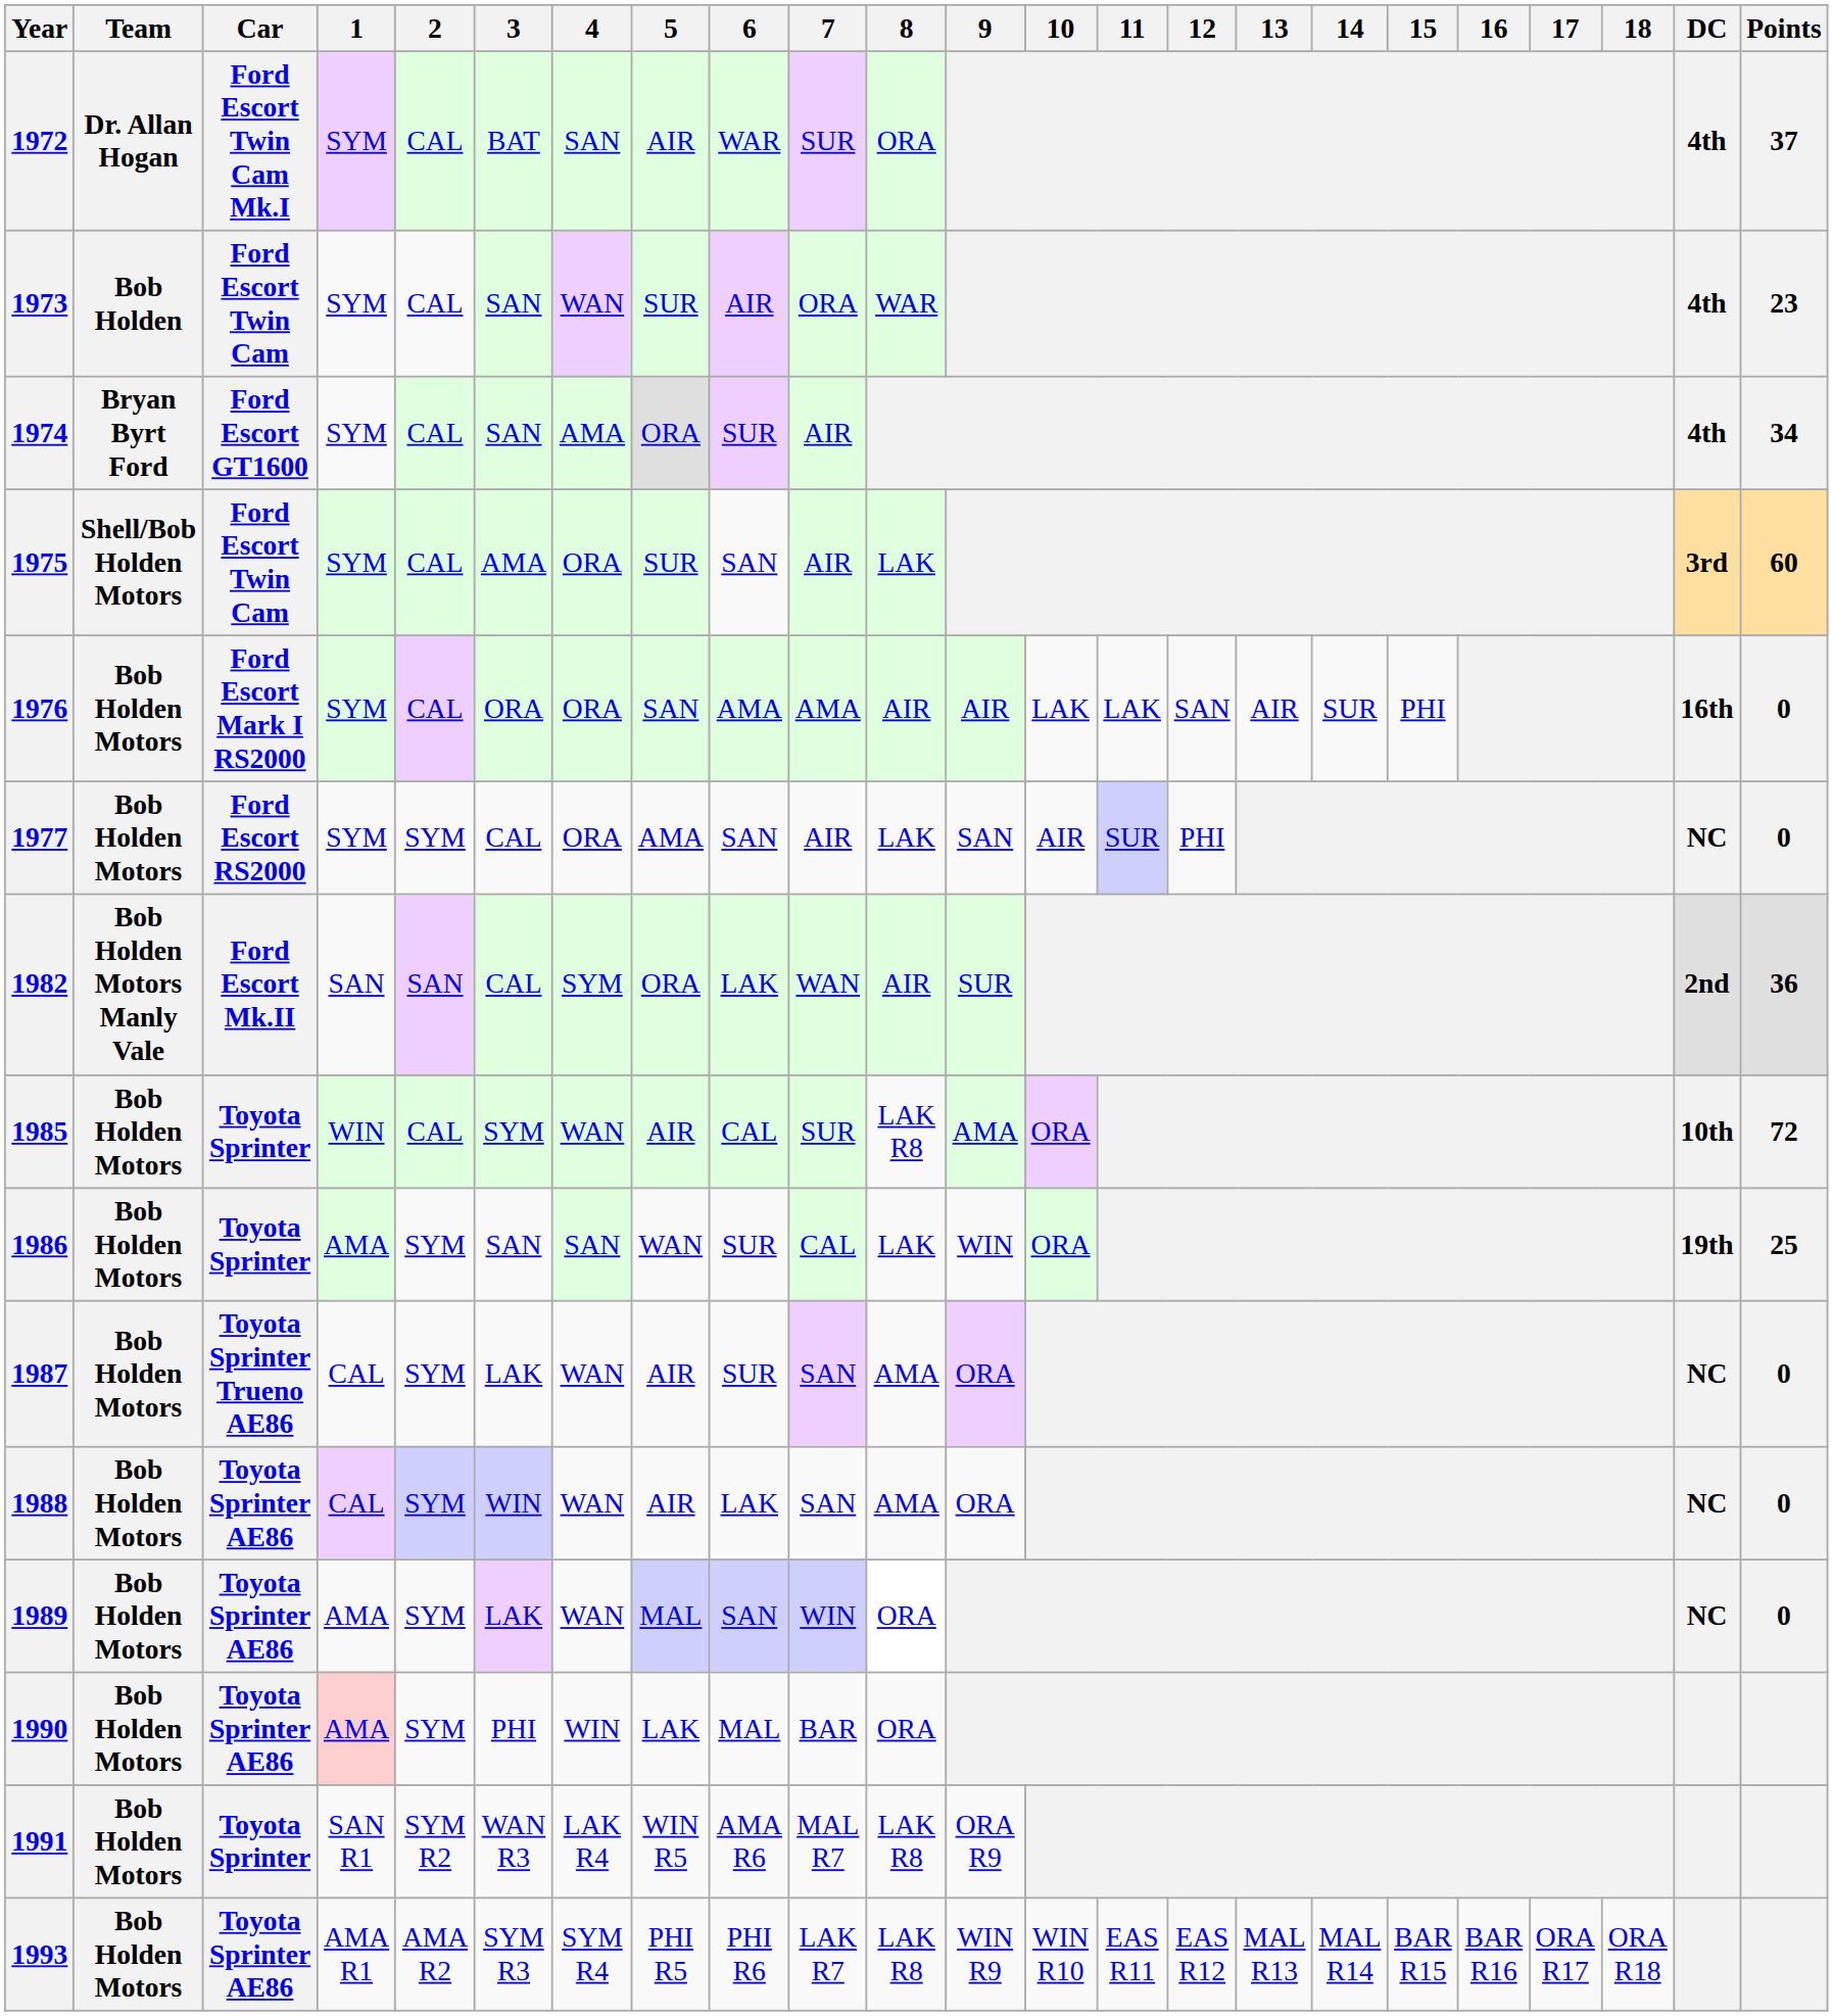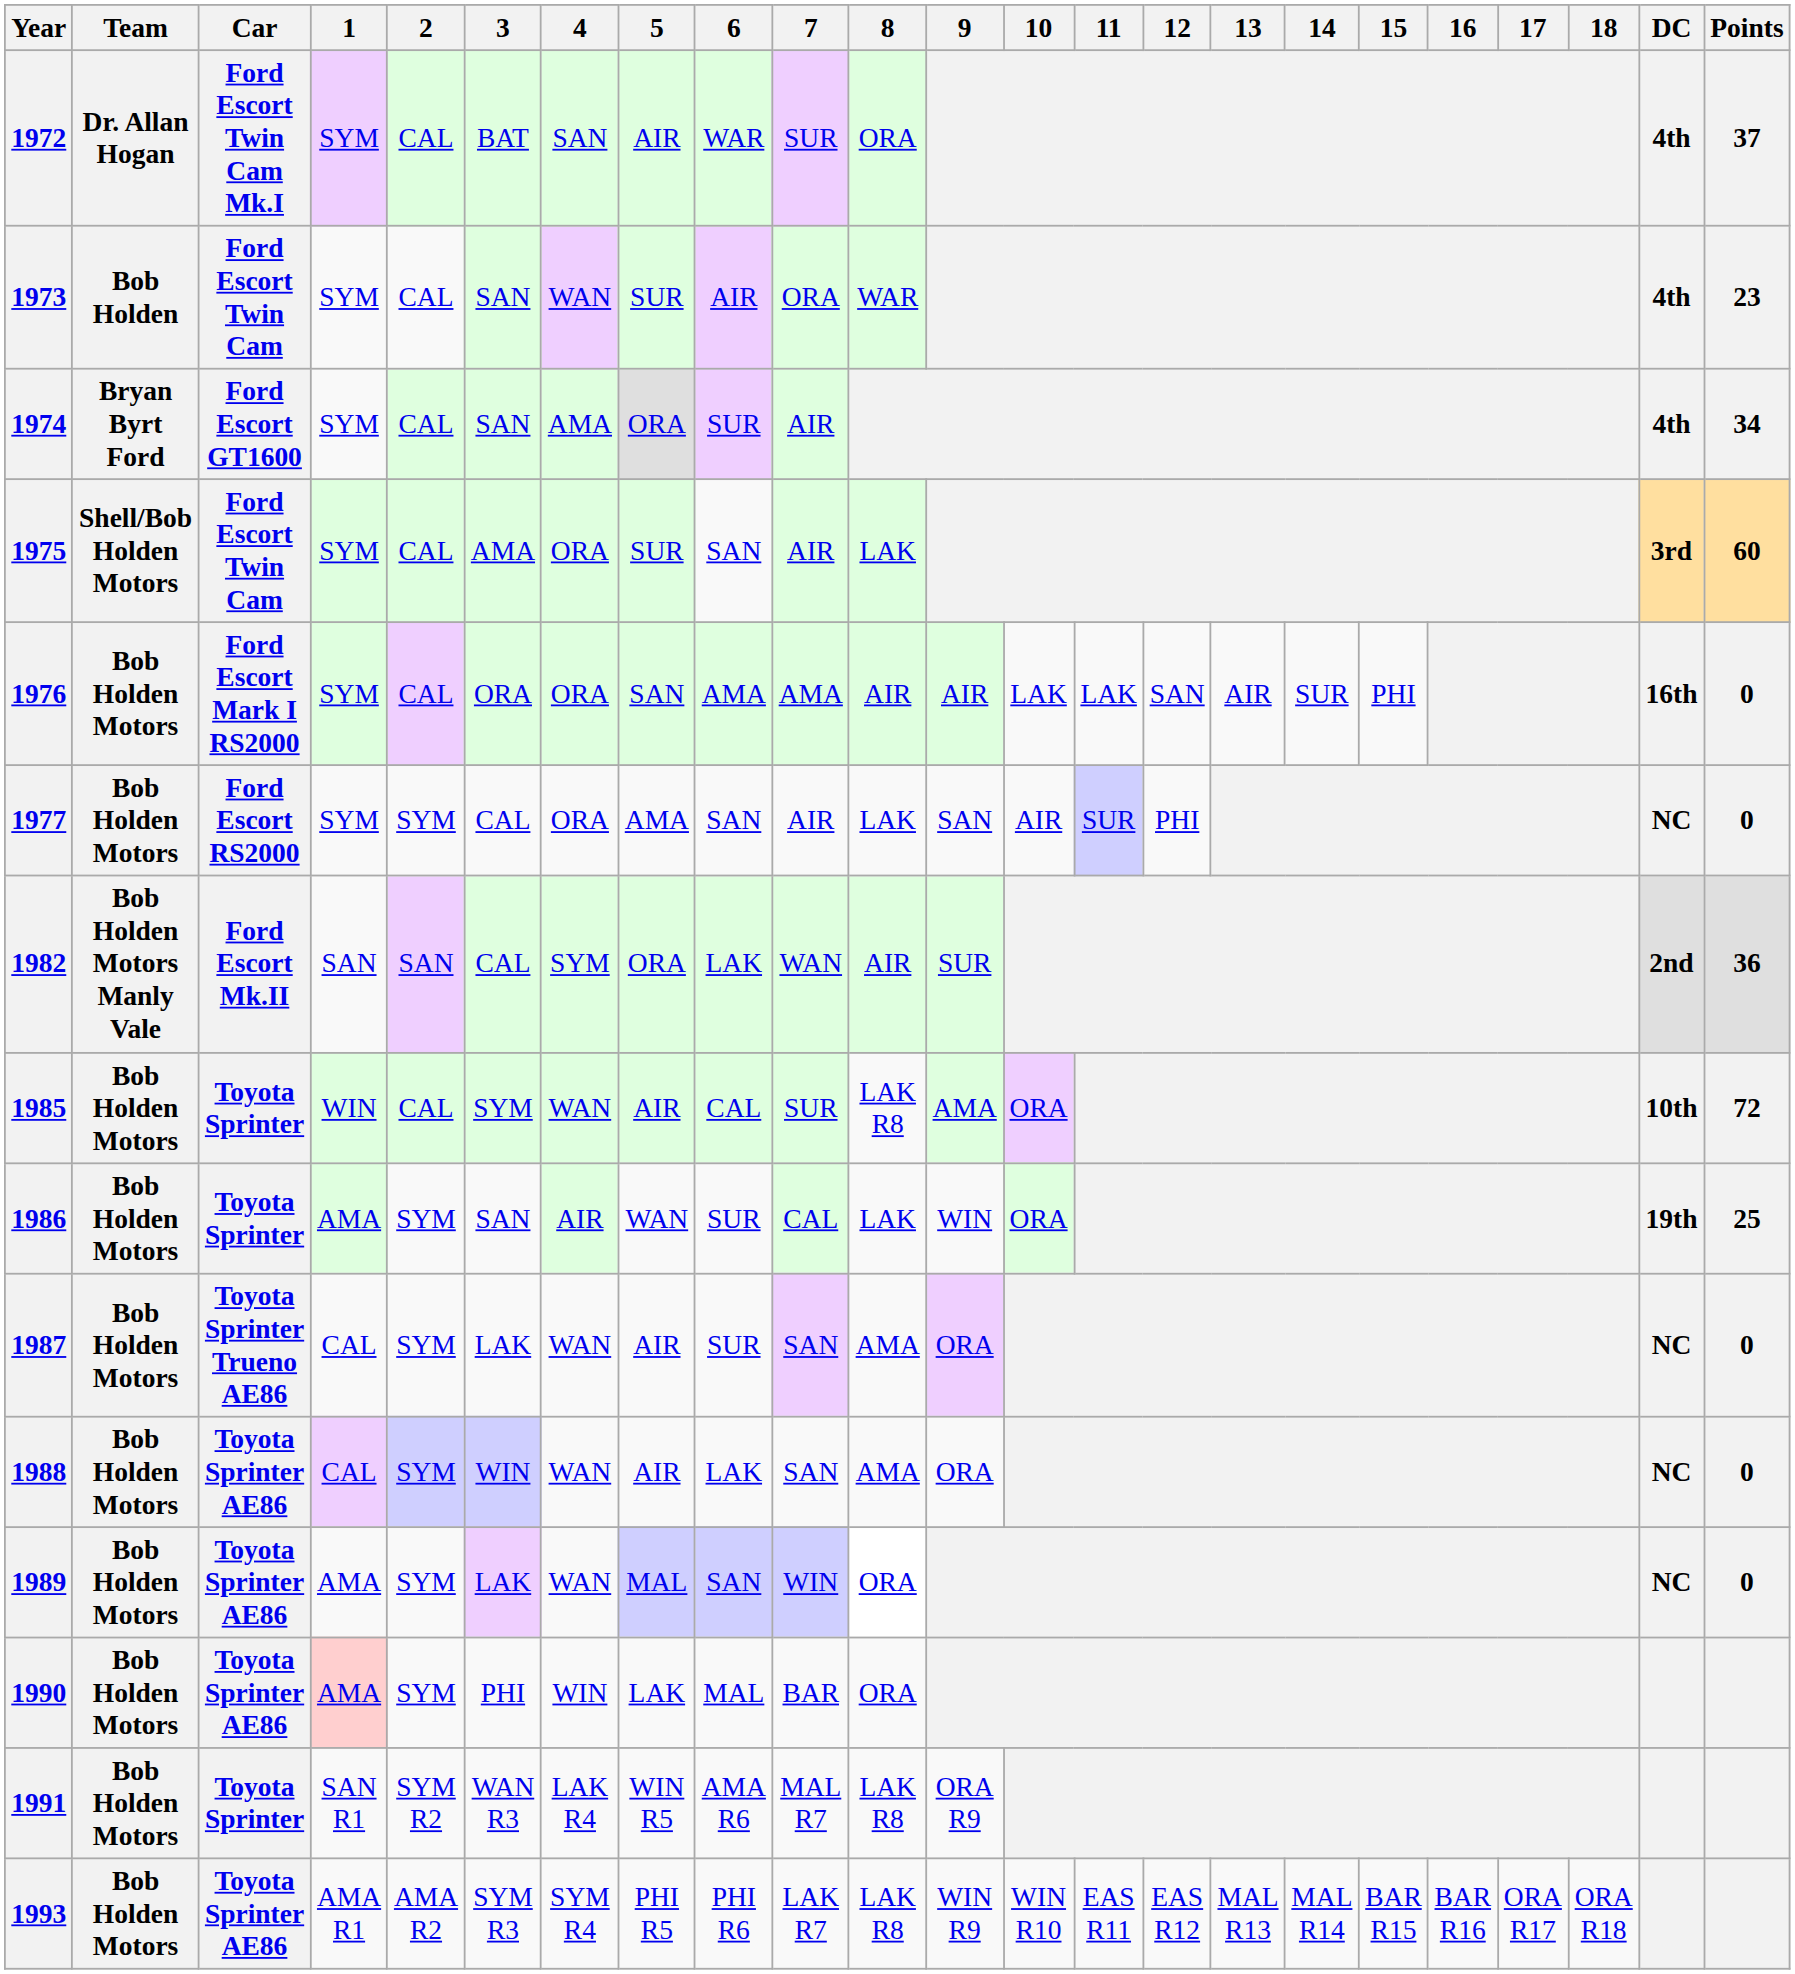1986 | 4: SAN -> AIR
